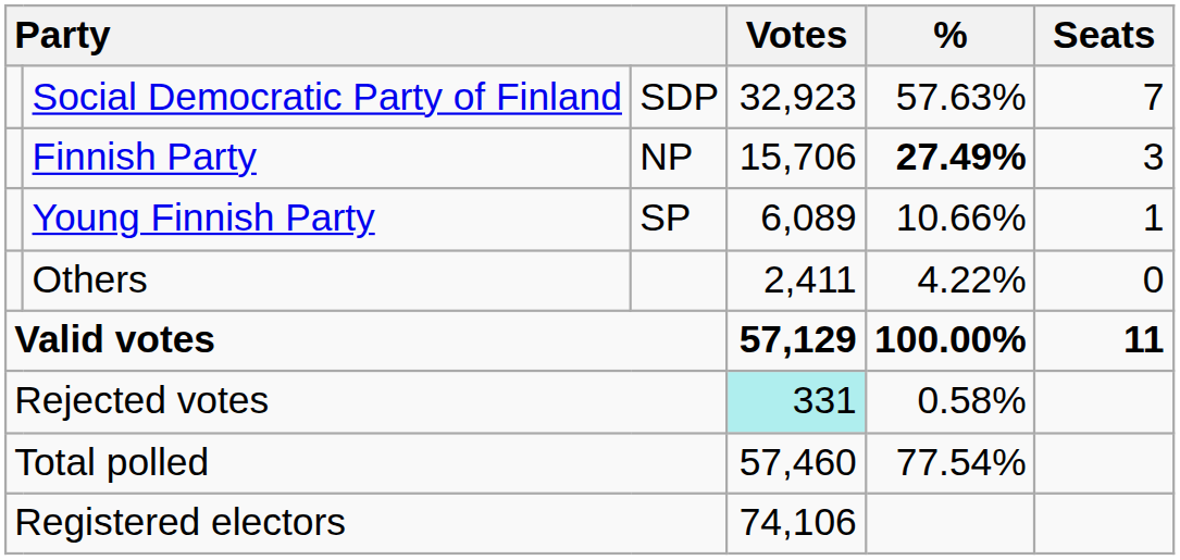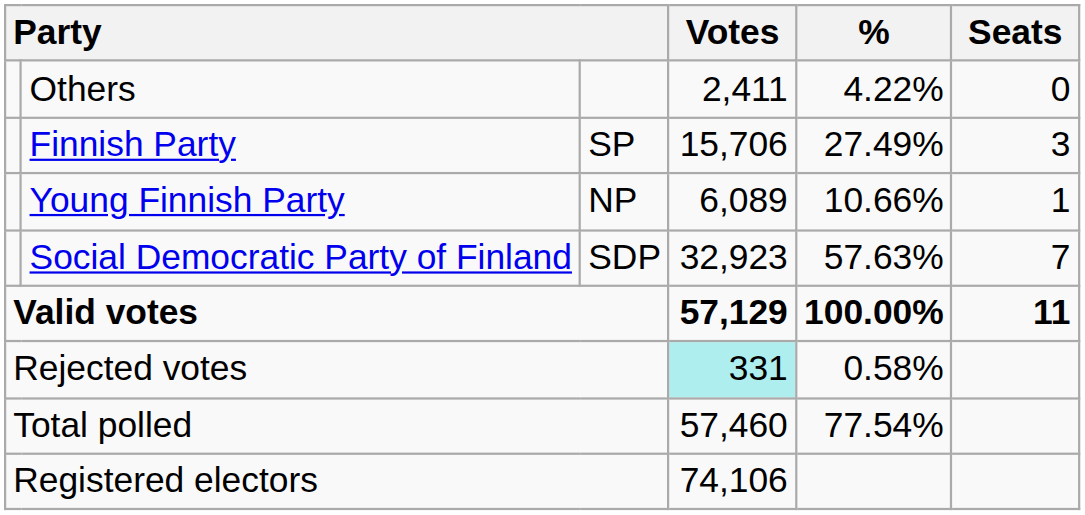rows swapped: Social Democratic Party of Finland <-> Others
Finnish Party | column 3: NP -> SP
Finnish Party | %: bold -> normal
Young Finnish Party | column 3: SP -> NP
